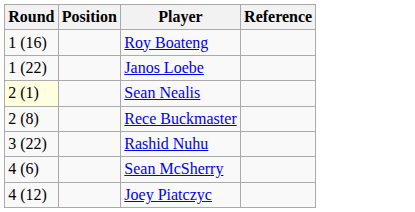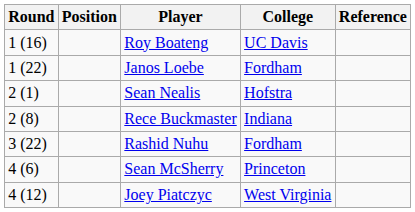+ column: College | UC Davis | Fordham | Hofstra | Indiana | Fordham | Princeton | West Virginia
Sean Nealis | Round: lightyellow background -> no background
